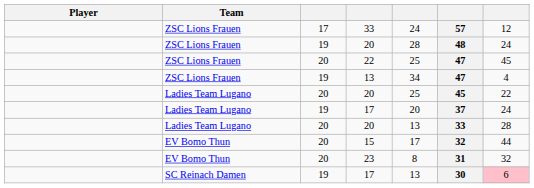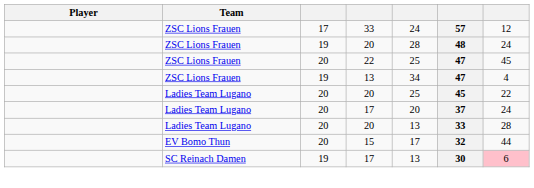Ladies Team Lugano / 17 | column 3: 19 -> 20
- row: EV Bomo Thun | 20 | 23 | 8 | 31 | 32
